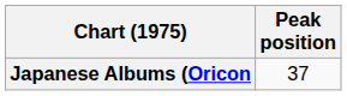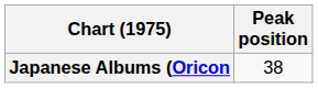Japanese Albums (Oricon | Peak position: 37 -> 38
